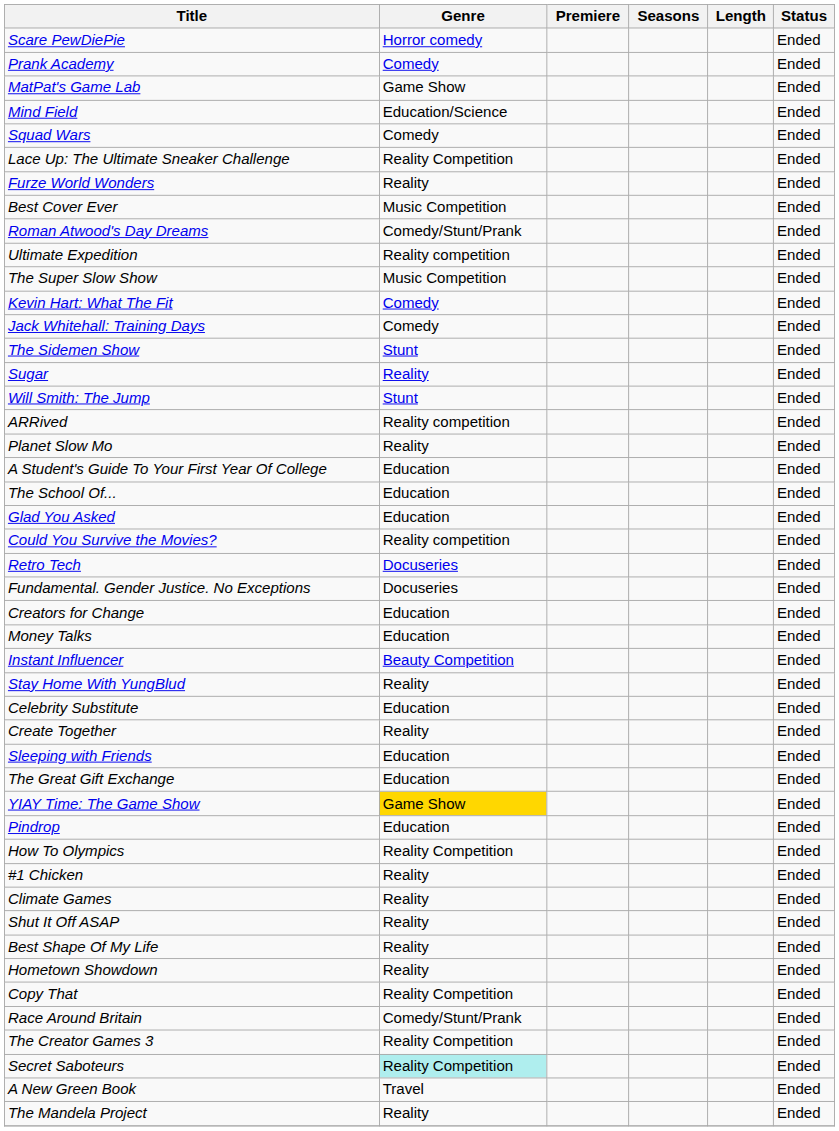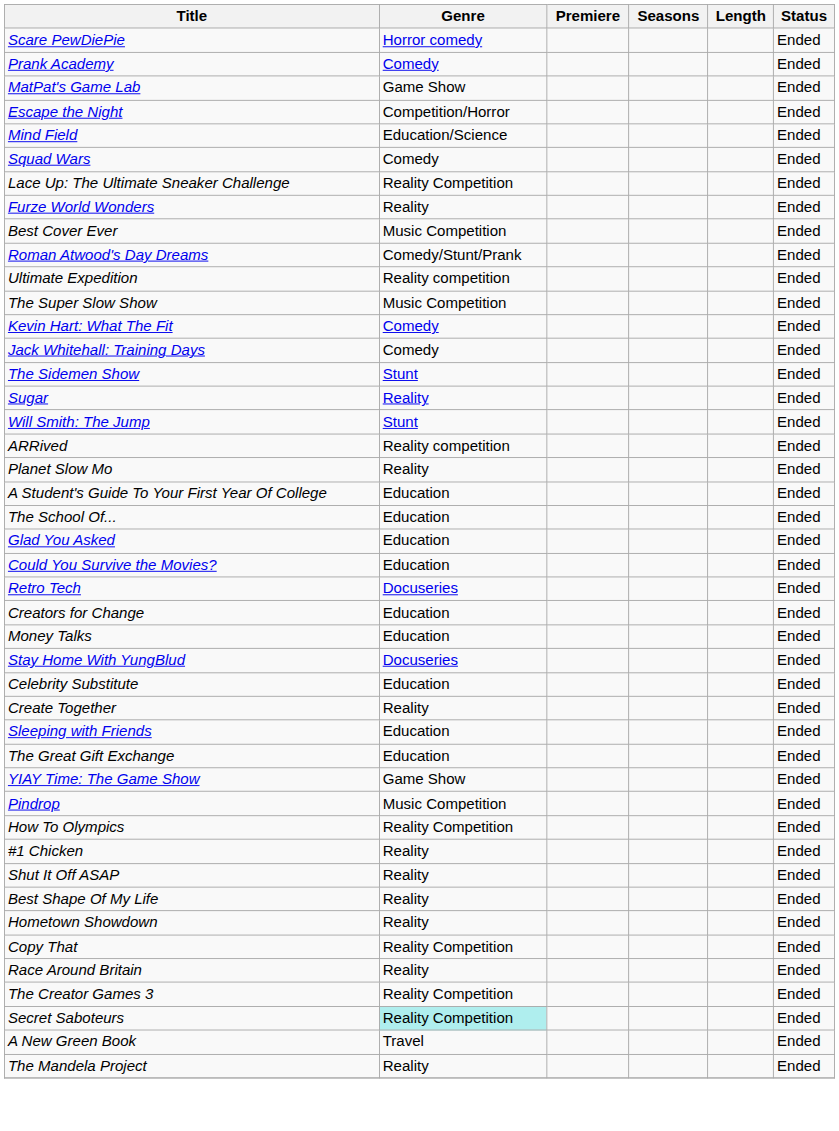+ row: Escape the Night | Competition/Horror | Ended
Could You Survive the Movies? | Genre: Reality competition -> Education
- row: Fundamental. Gender Justice. No Exceptions | Docuseries | Ended
- row: Instant Influencer | Beauty Competition | Ended
Stay Home With YungBlud | Genre: Reality -> Docuseries
YIAY Time: The Game Show | Genre: gold background -> no background
Pindrop | Genre: Education -> Music Competition
- row: Climate Games | Reality | Ended
Race Around Britain | Genre: Comedy/Stunt/Prank -> Reality
